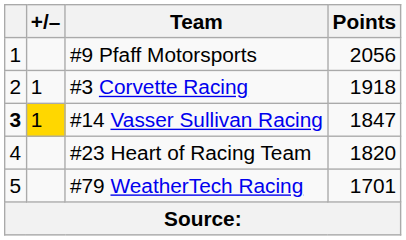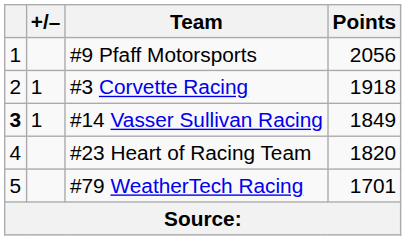#14 Vasser Sullivan Racing | +/–: gold background -> no background
#14 Vasser Sullivan Racing | Points: 1847 -> 1849
